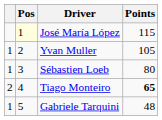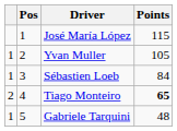José María López | Pos: lightyellow background -> no background
Sébastien Loeb | Points: 80 -> 84
